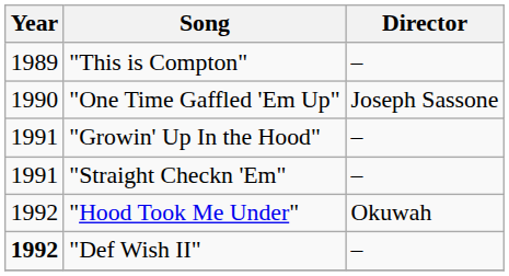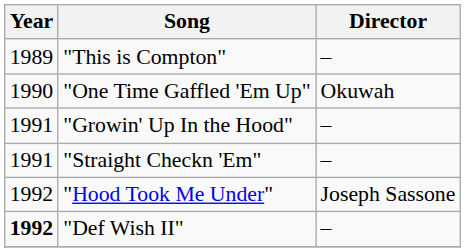"One Time Gaffled 'Em Up" | Director: Joseph Sassone -> Okuwah
"Hood Took Me Under" | Director: Okuwah -> Joseph Sassone
